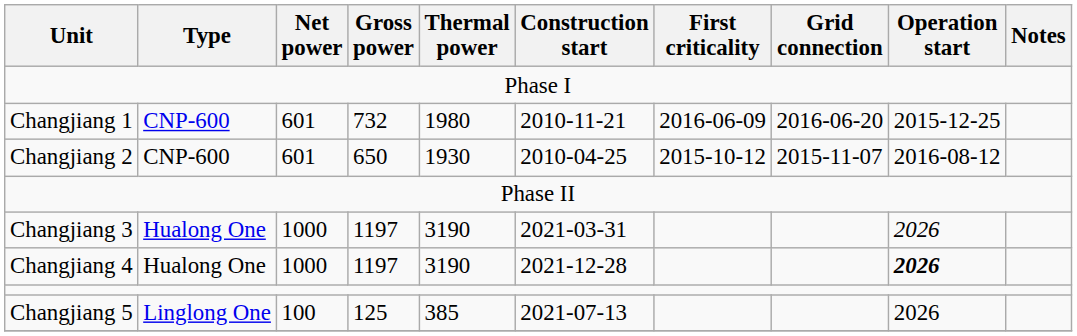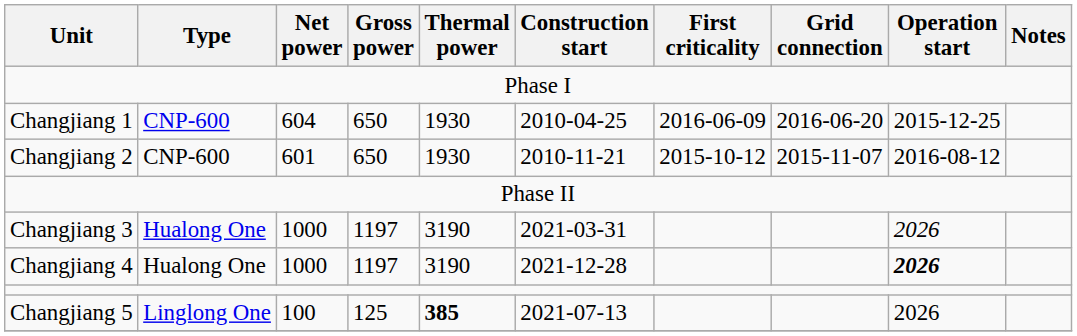Changjiang 1 | Net power: 601 -> 604
Changjiang 1 | Gross power: 732 -> 650
Changjiang 1 | Thermal power: 1980 -> 1930
Changjiang 1 | Construction start: 2010-11-21 -> 2010-04-25
Changjiang 2 | Construction start: 2010-04-25 -> 2010-11-21
Changjiang 5 | Thermal power: normal -> bold
